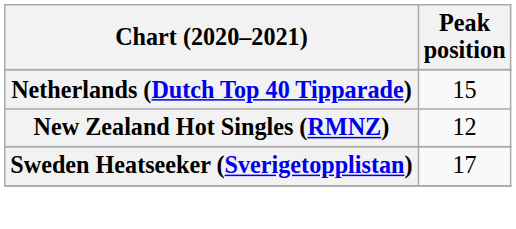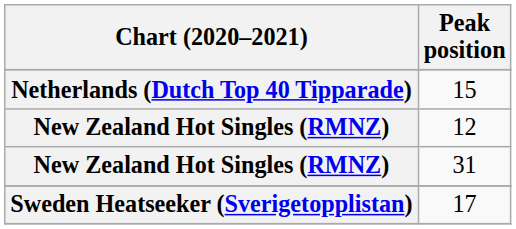+ row: New Zealand Hot Singles (RMNZ) | 31
